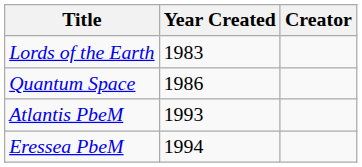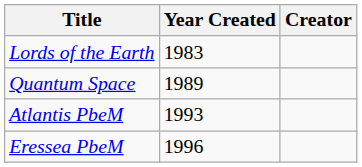Quantum Space | Year Created: 1986 -> 1989
Eressea PbeM | Year Created: 1994 -> 1996
